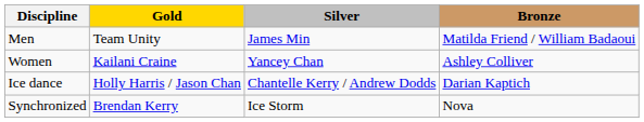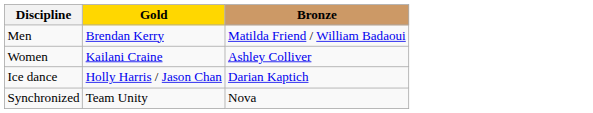- column: Silver | James Min | Yancey Chan | Chantelle Kerry / Andrew Dodds | Ice Storm
Men | Gold: Team Unity -> Brendan Kerry
Synchronized | Gold: Brendan Kerry -> Team Unity
